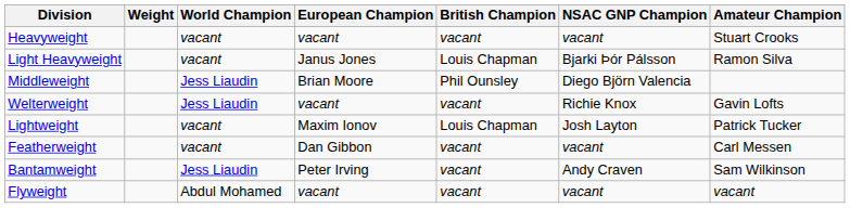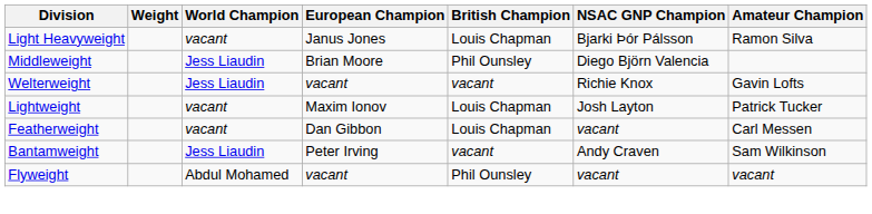- row: Heavyweight | vacant | vacant | vacant | vacant | Stuart Crooks
Featherweight | British Champion: vacant -> Louis Chapman
Flyweight | British Champion: vacant -> Phil Ounsley
